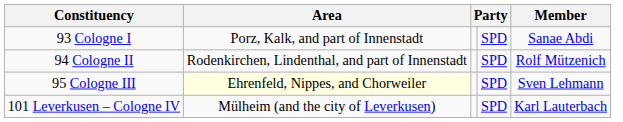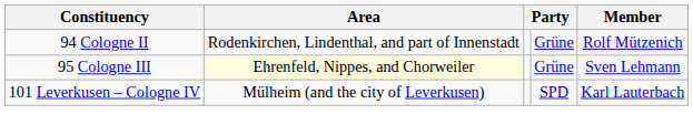- row: 93 Cologne I | Porz, Kalk, and part of Innenstadt | SPD | Sanae Abdi
94 Cologne II | column 4: SPD -> Grüne
95 Cologne III | column 4: SPD -> Grüne
